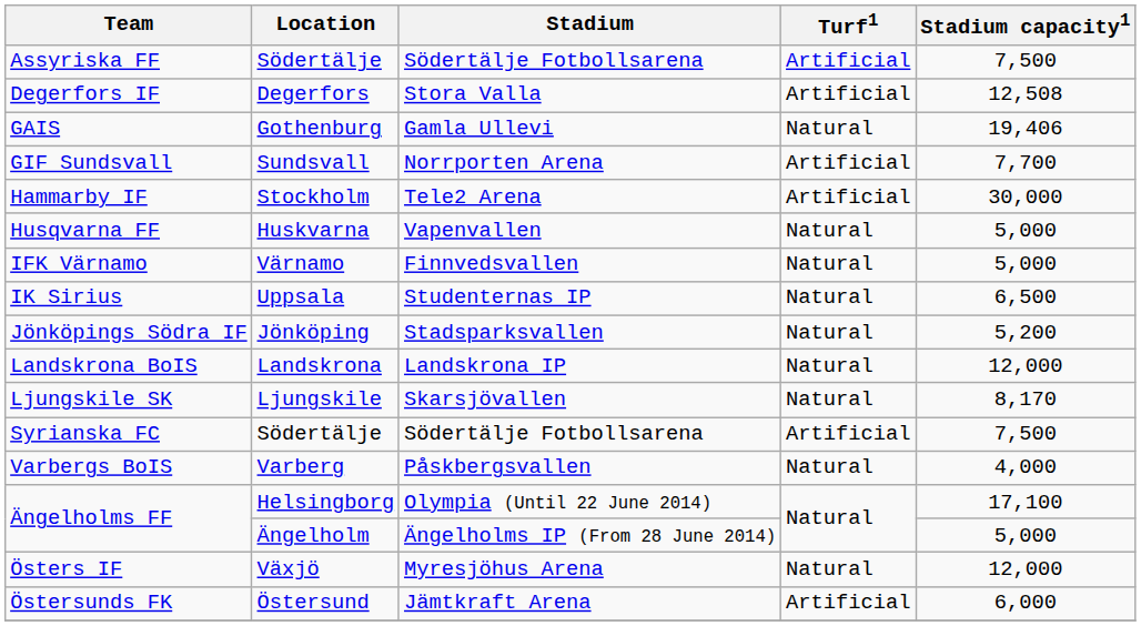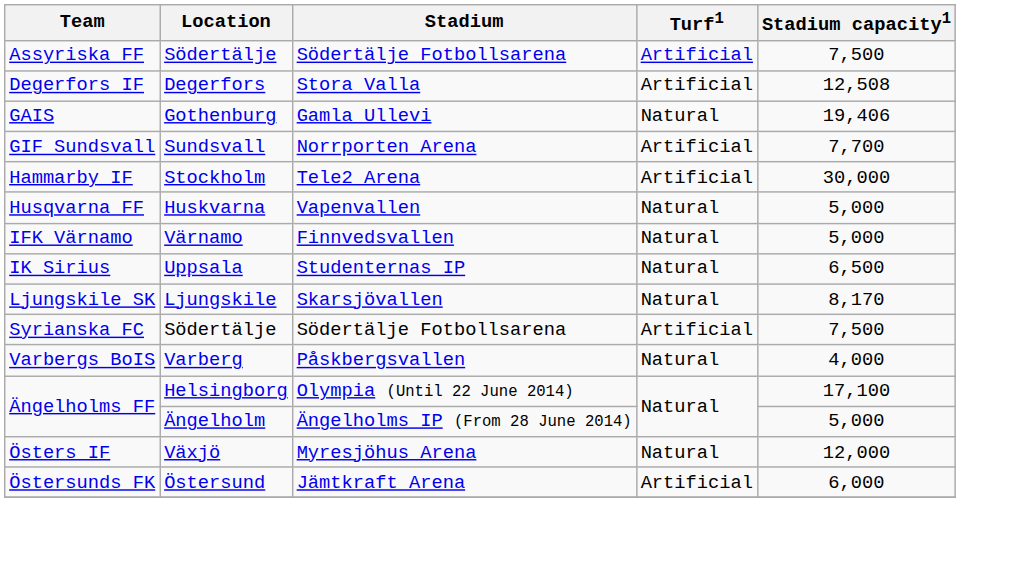- row: Jönköpings Södra IF | Jönköping | Stadsparksvallen | Natural | 5,200
- row: Landskrona BoIS | Landskrona | Landskrona IP | Natural | 12,000
